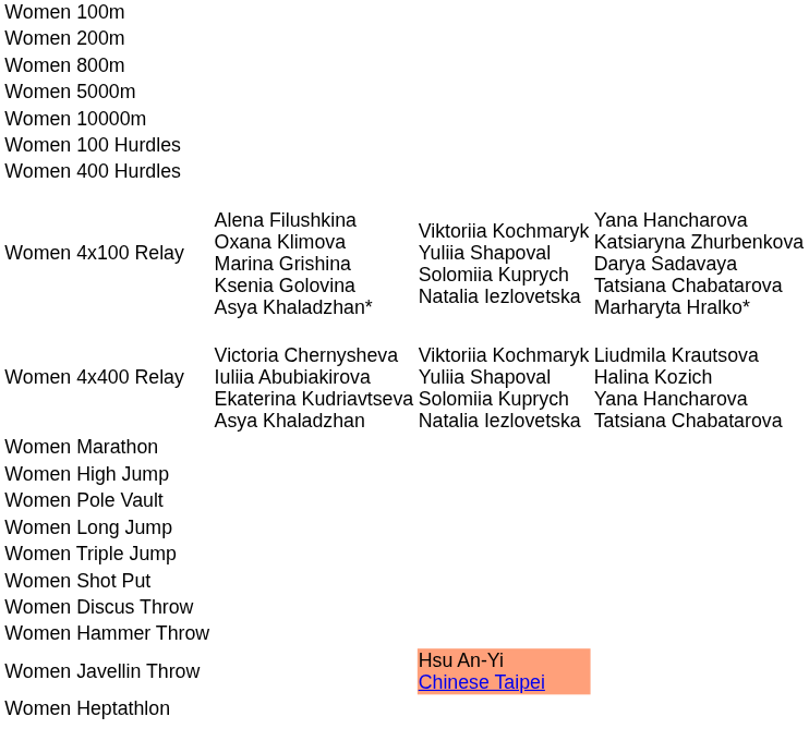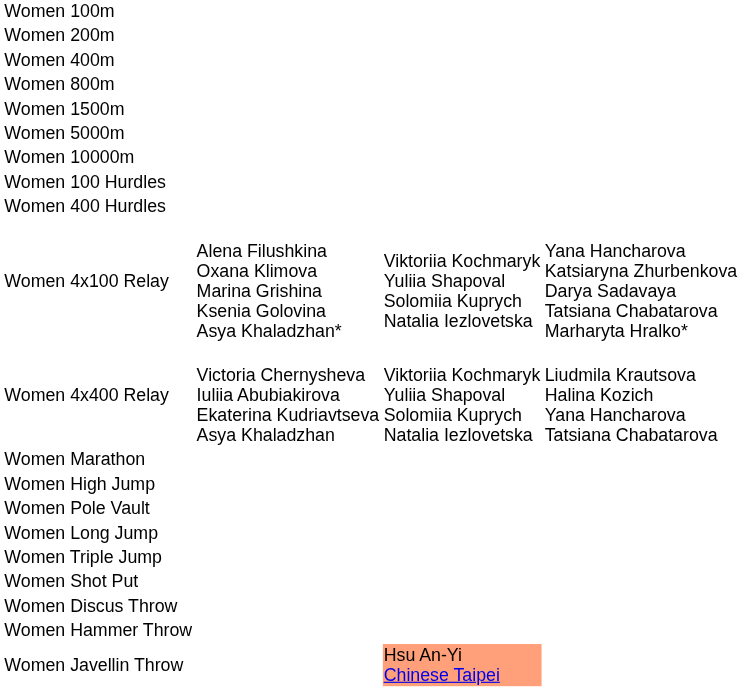+ row: Women 400m
+ row: Women 1500m
- row: Women Heptathlon
